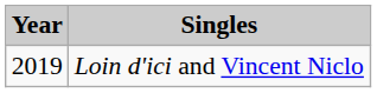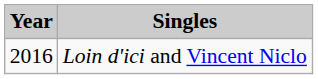Loin d'ici and Vincent Niclo | Year: 2019 -> 2016
